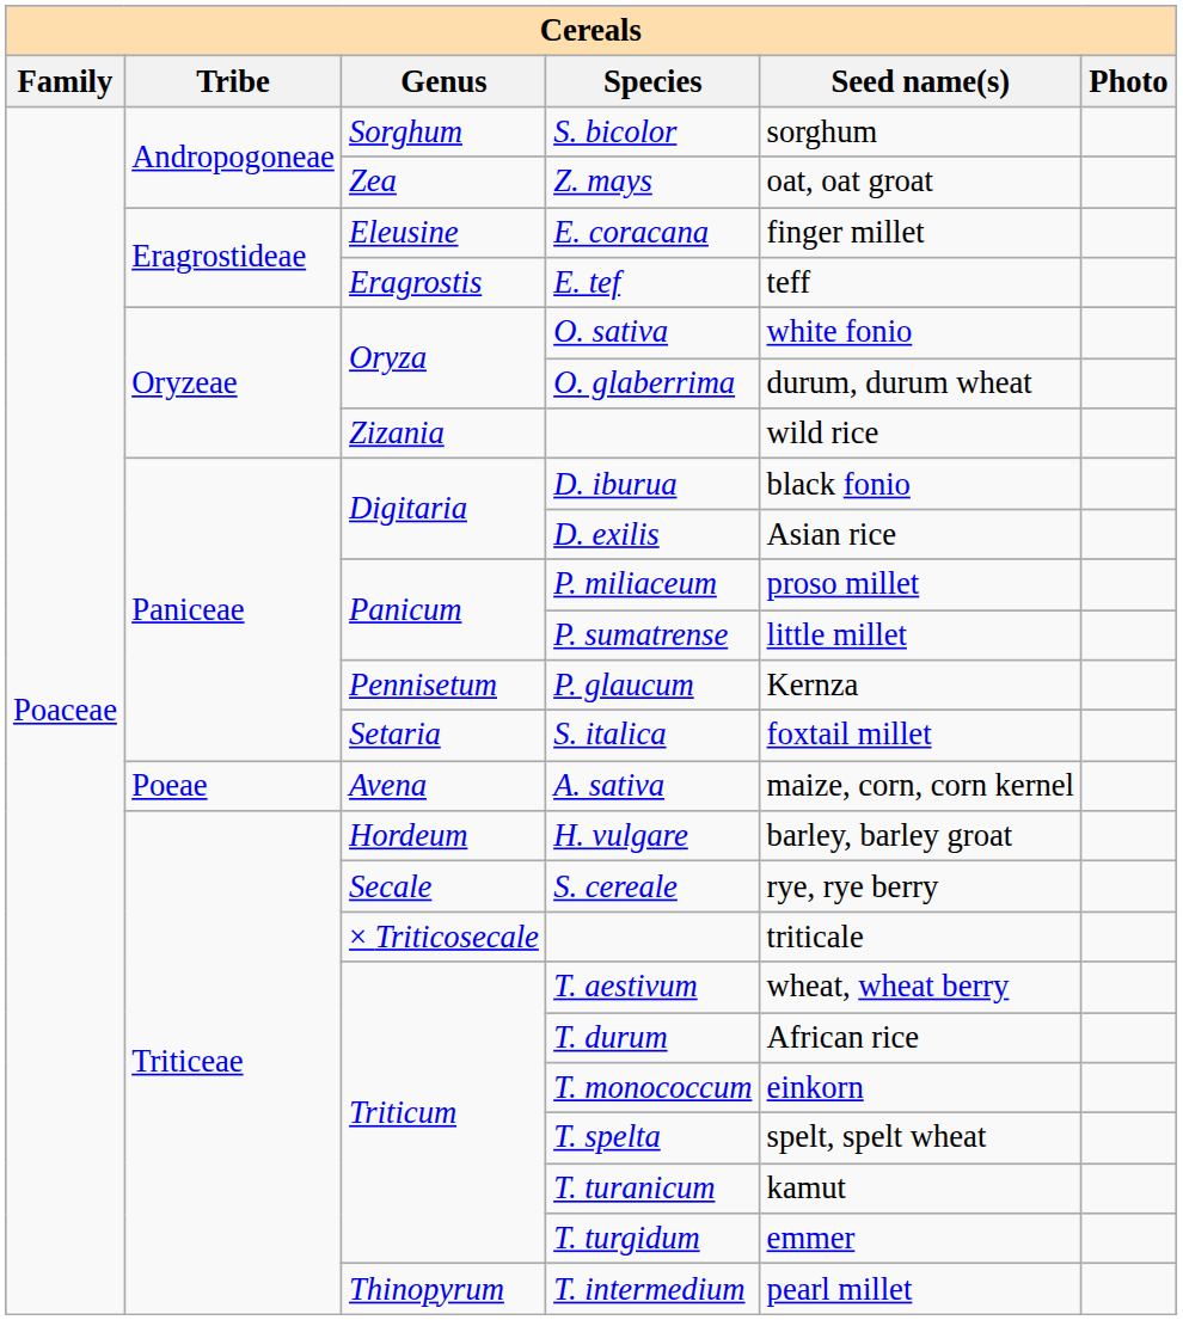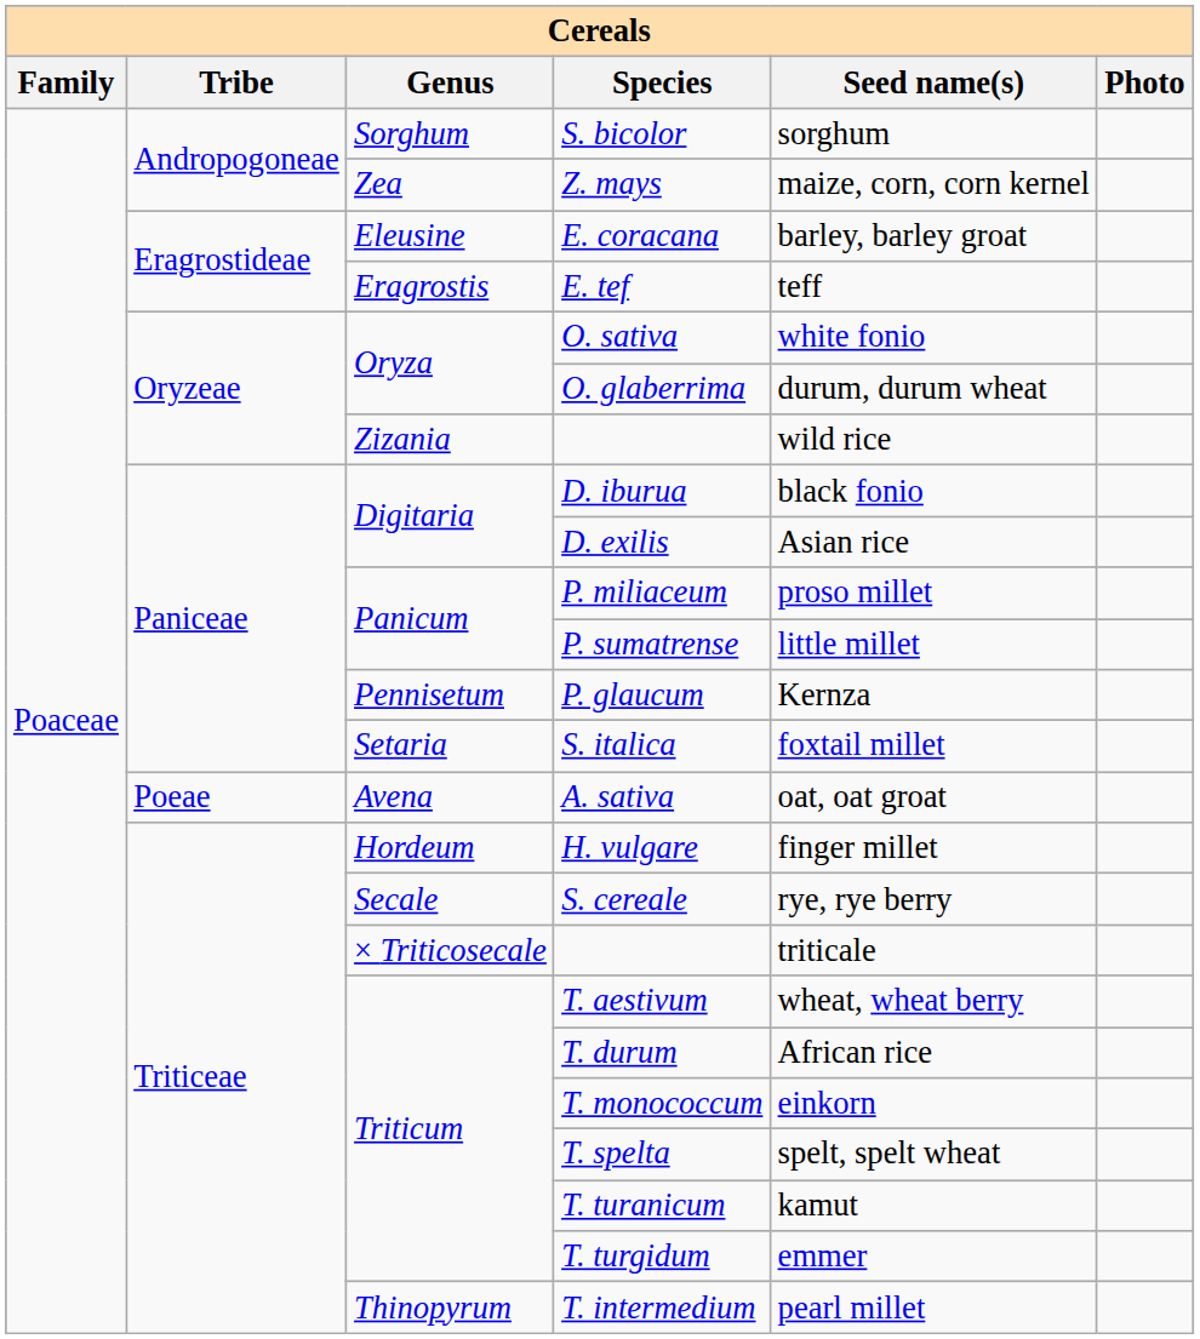Z. mays | Seed name(s): oat, oat groat -> maize, corn, corn kernel
E. coracana | Seed name(s): finger millet -> barley, barley groat
A. sativa | Seed name(s): maize, corn, corn kernel -> oat, oat groat
H. vulgare | Seed name(s): barley, barley groat -> finger millet
